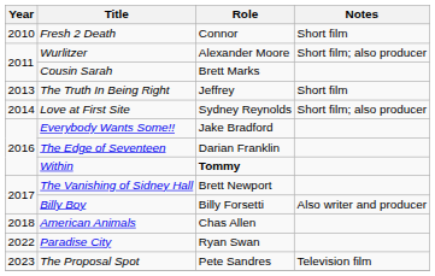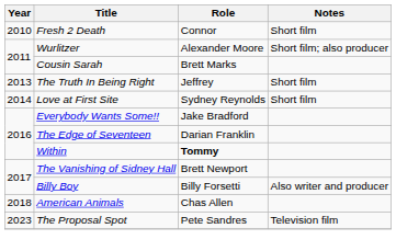Love at First Site | Notes: Short film; also producer -> Short film
- row: 2022 | Paradise City | Ryan Swan
